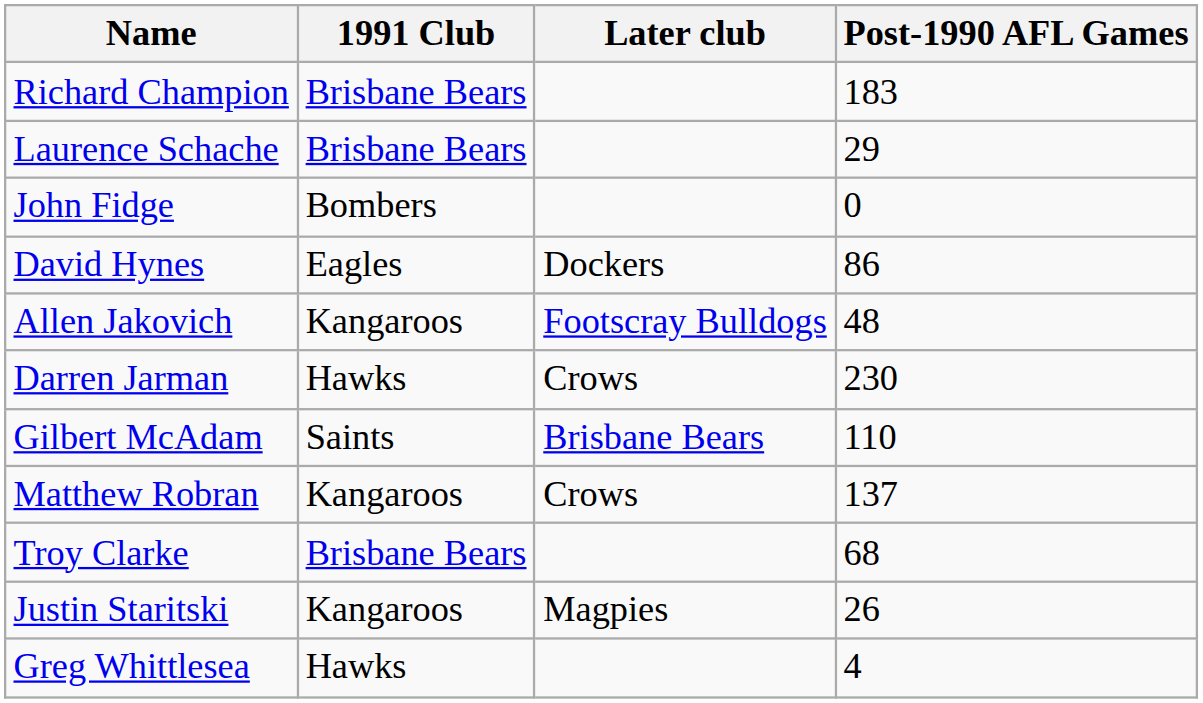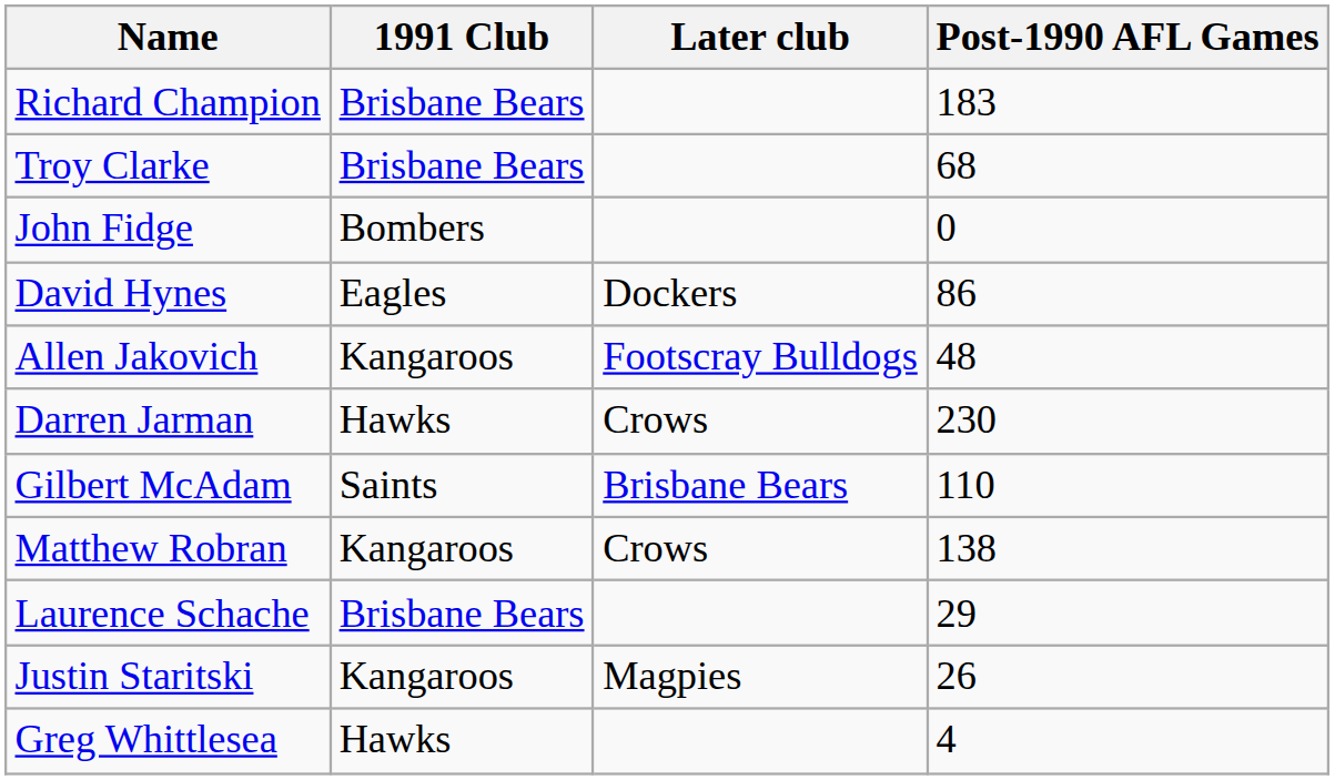rows swapped: Troy Clarke <-> Laurence Schache
Matthew Robran | Post-1990 AFL Games: 137 -> 138
